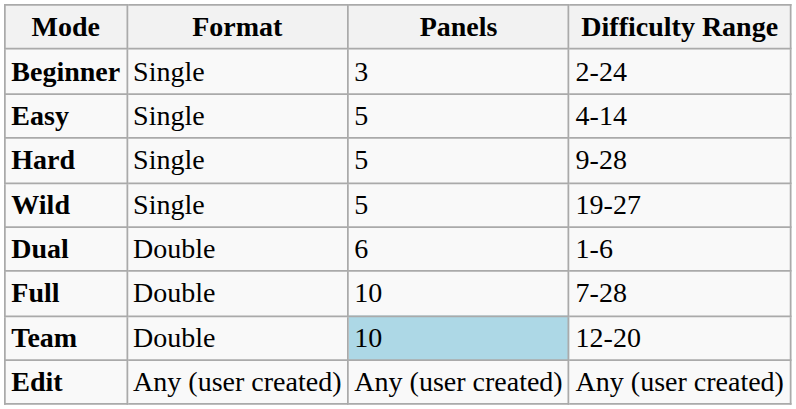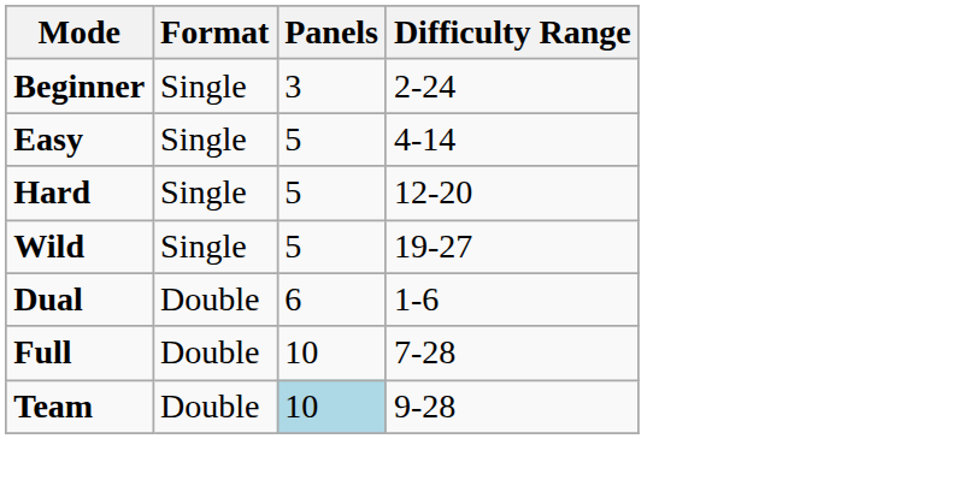Hard | Difficulty Range: 9-28 -> 12-20
Team | Difficulty Range: 12-20 -> 9-28
- row: Edit | Any (user created) | Any (user created) | Any (user created)
